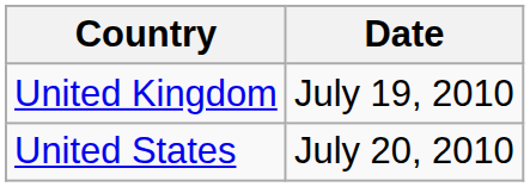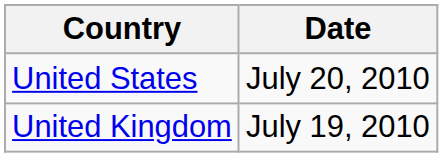rows swapped: United Kingdom <-> United States
